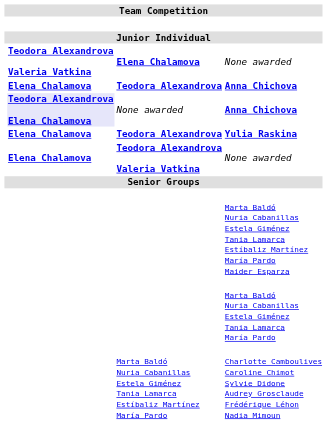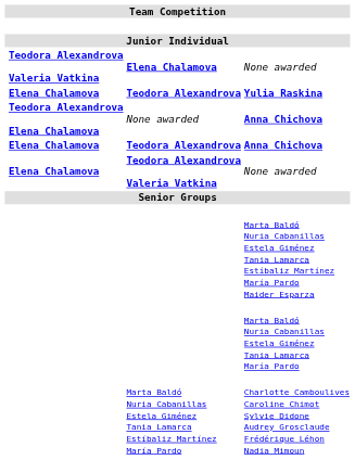rows swapped: Teodora Alexandrova / Anna Chichova <-> Yulia Raskina
None awarded / Anna Chichova | column 2: lavender background -> no background
